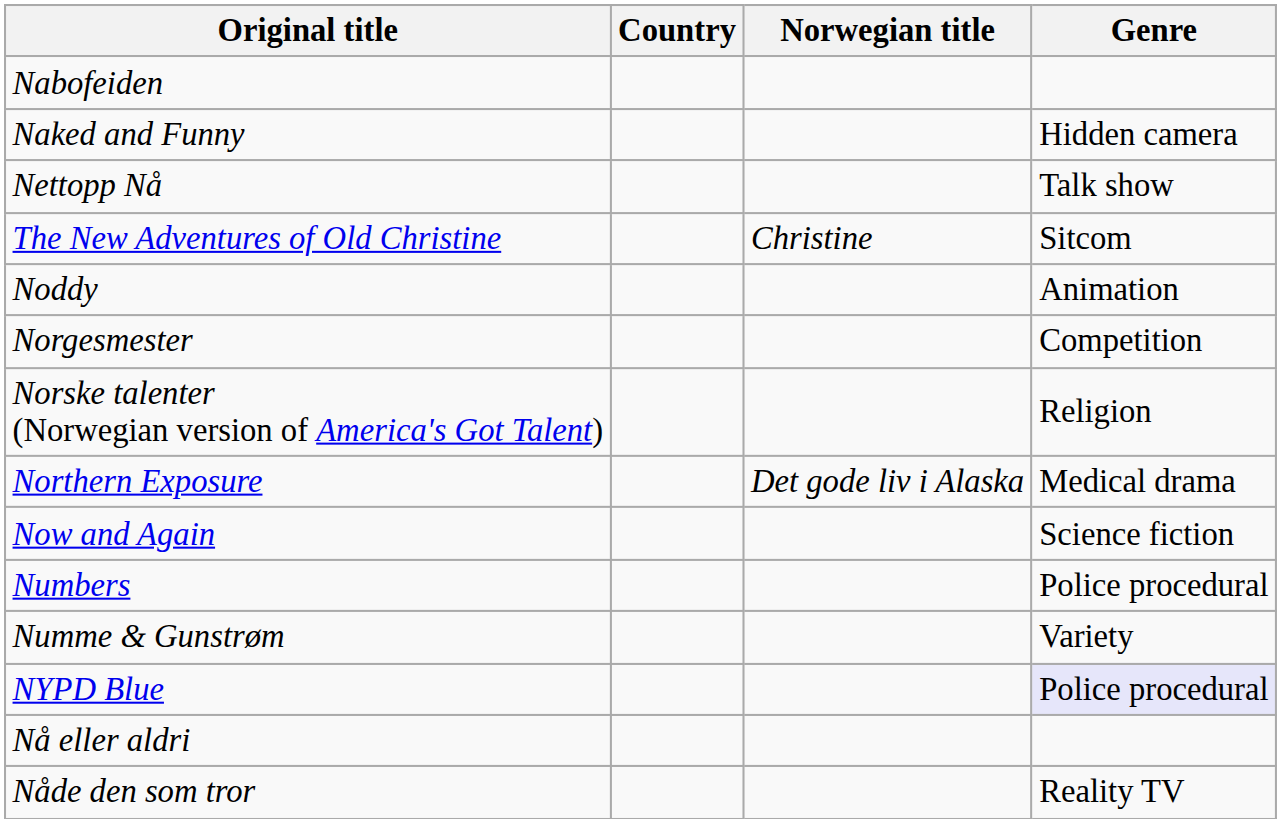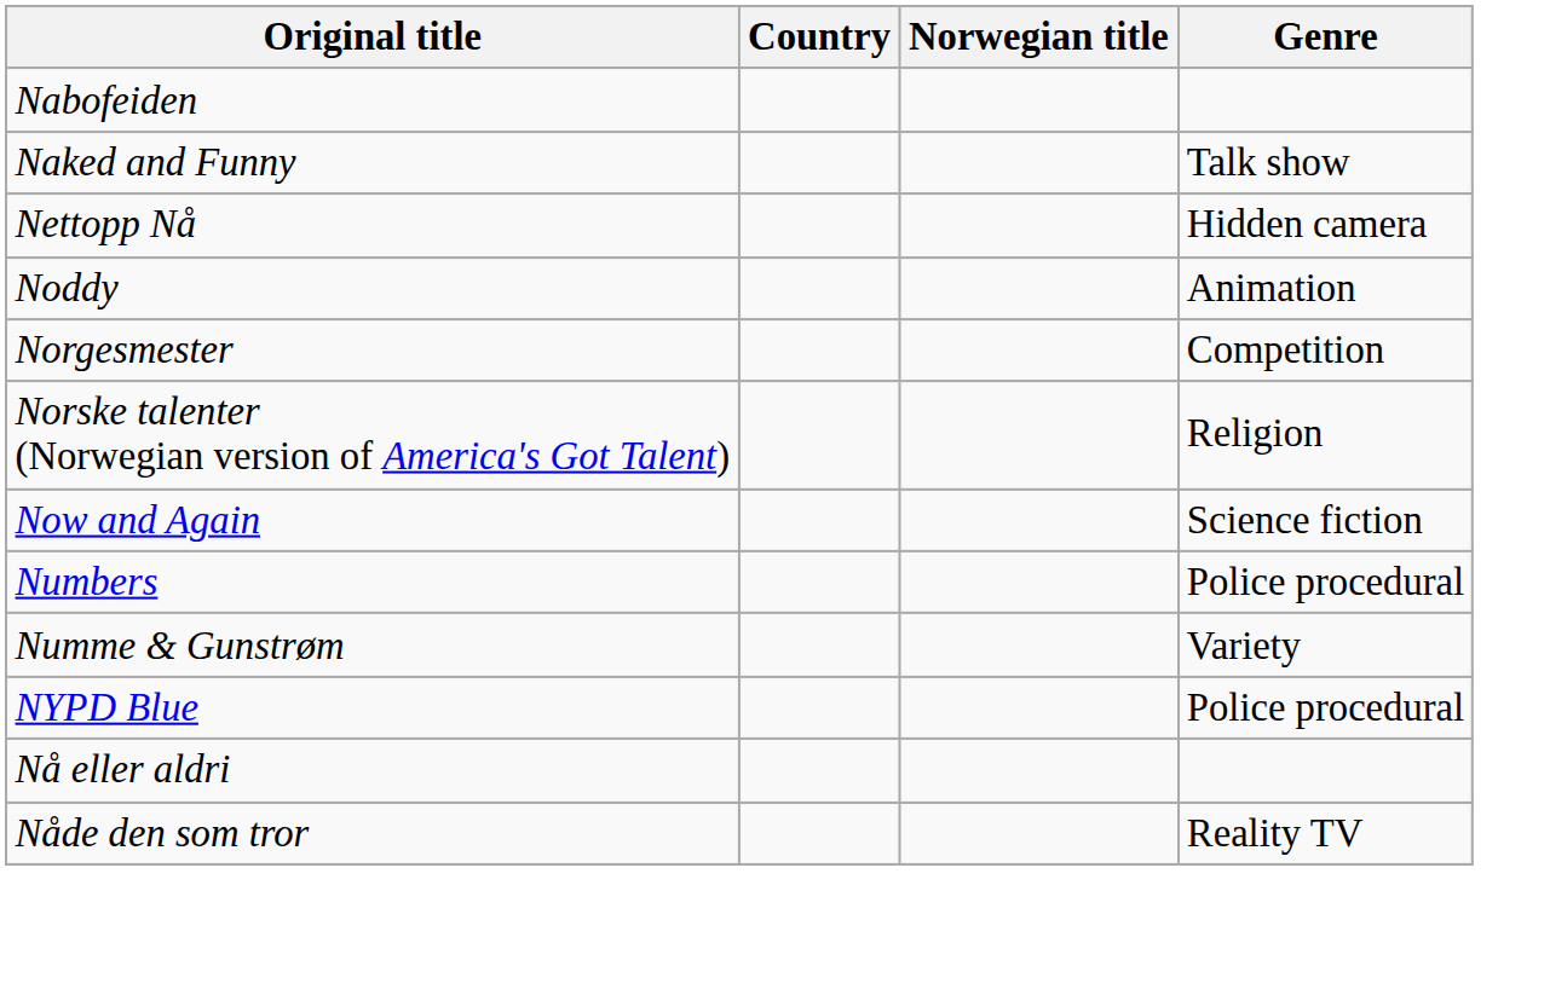Naked and Funny | Genre: Hidden camera -> Talk show
Nettopp Nå | Genre: Talk show -> Hidden camera
- row: The New Adventures of Old Christine | Christine | Sitcom
- row: Northern Exposure | Det gode liv i Alaska | Medical drama
NYPD Blue | Genre: lavender background -> no background
